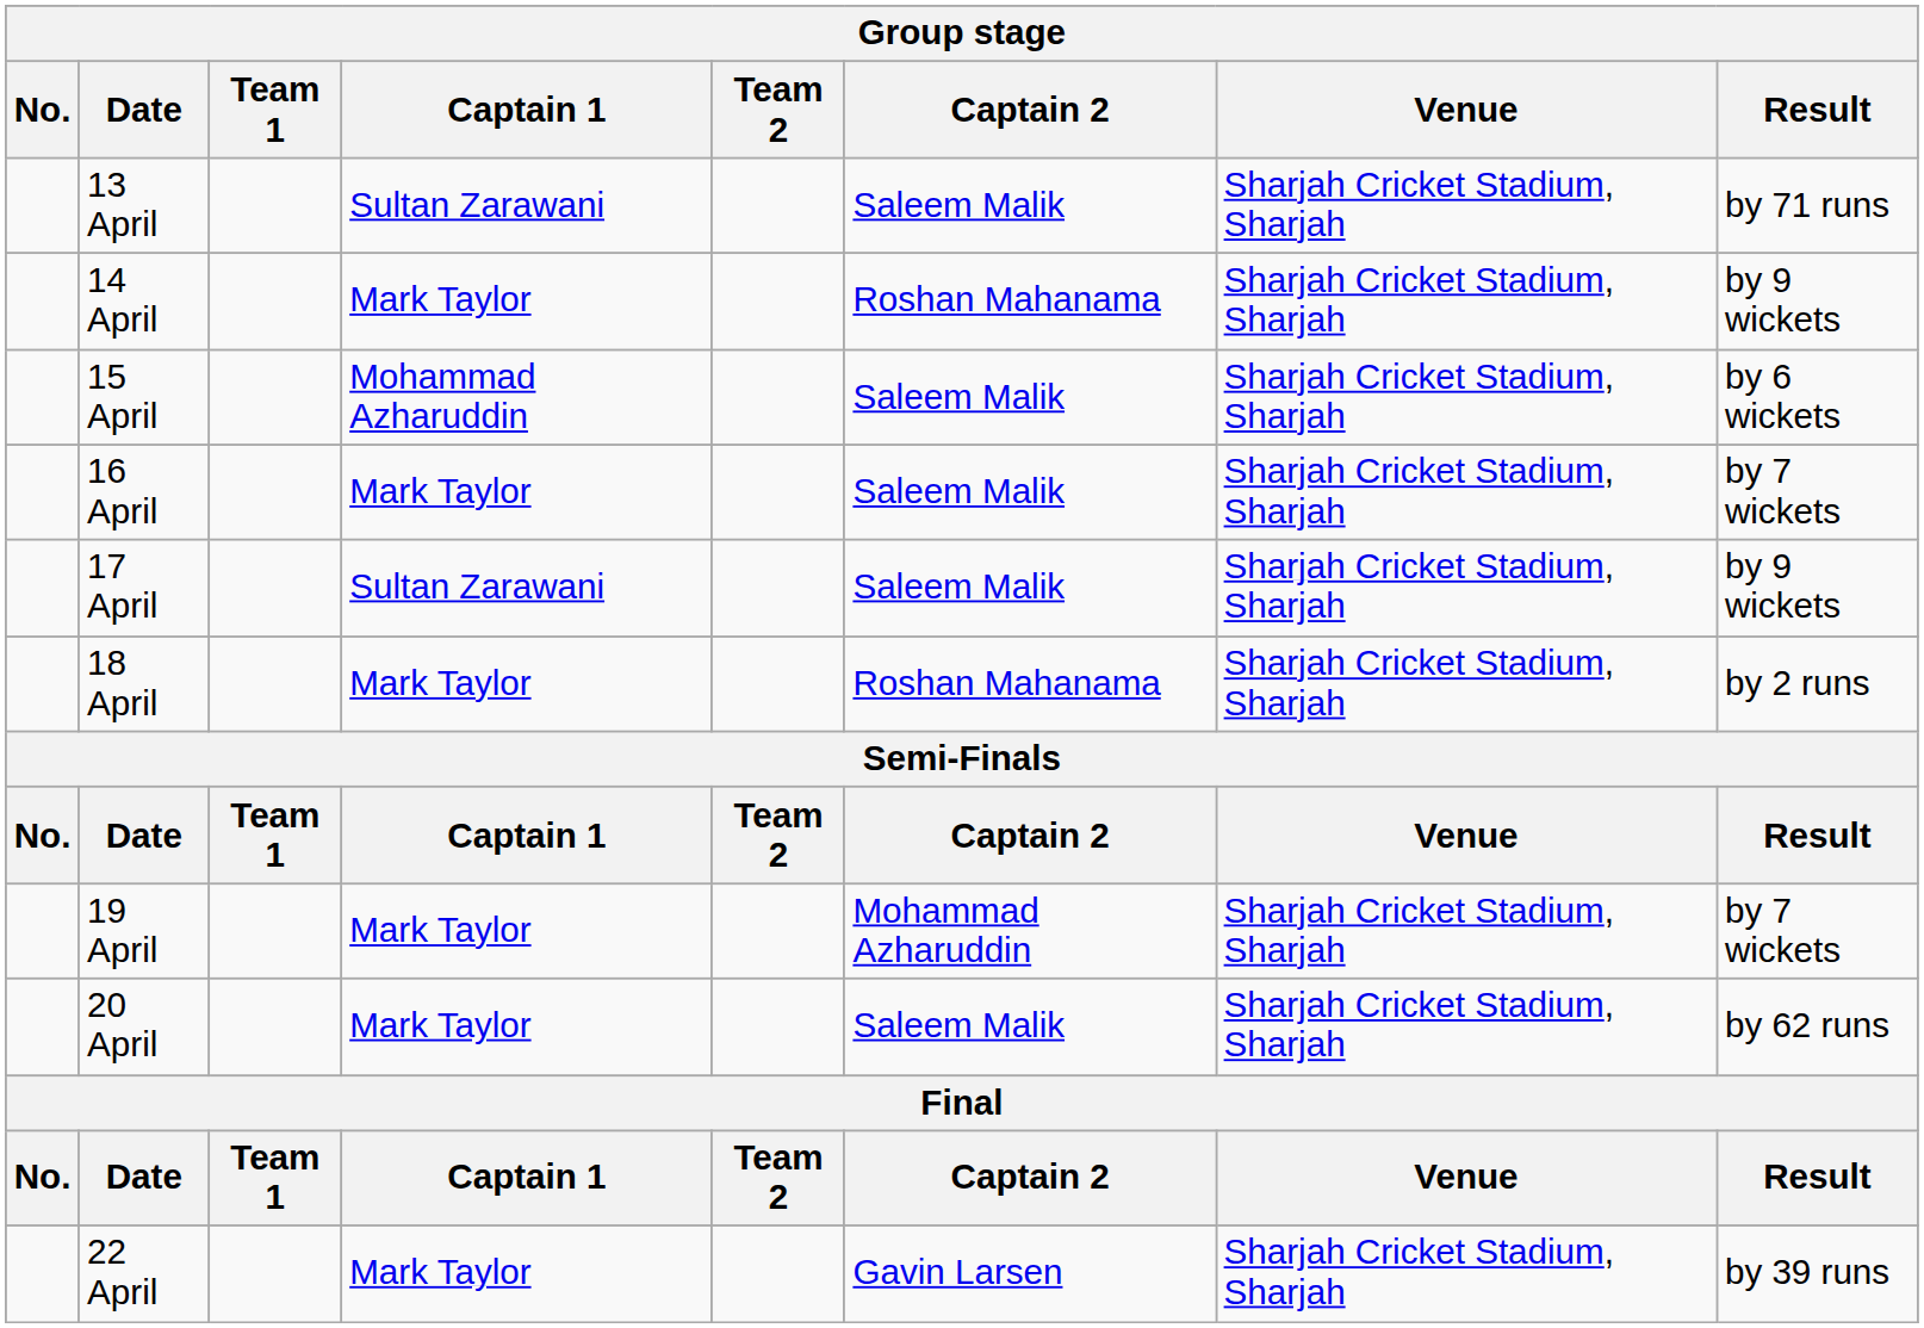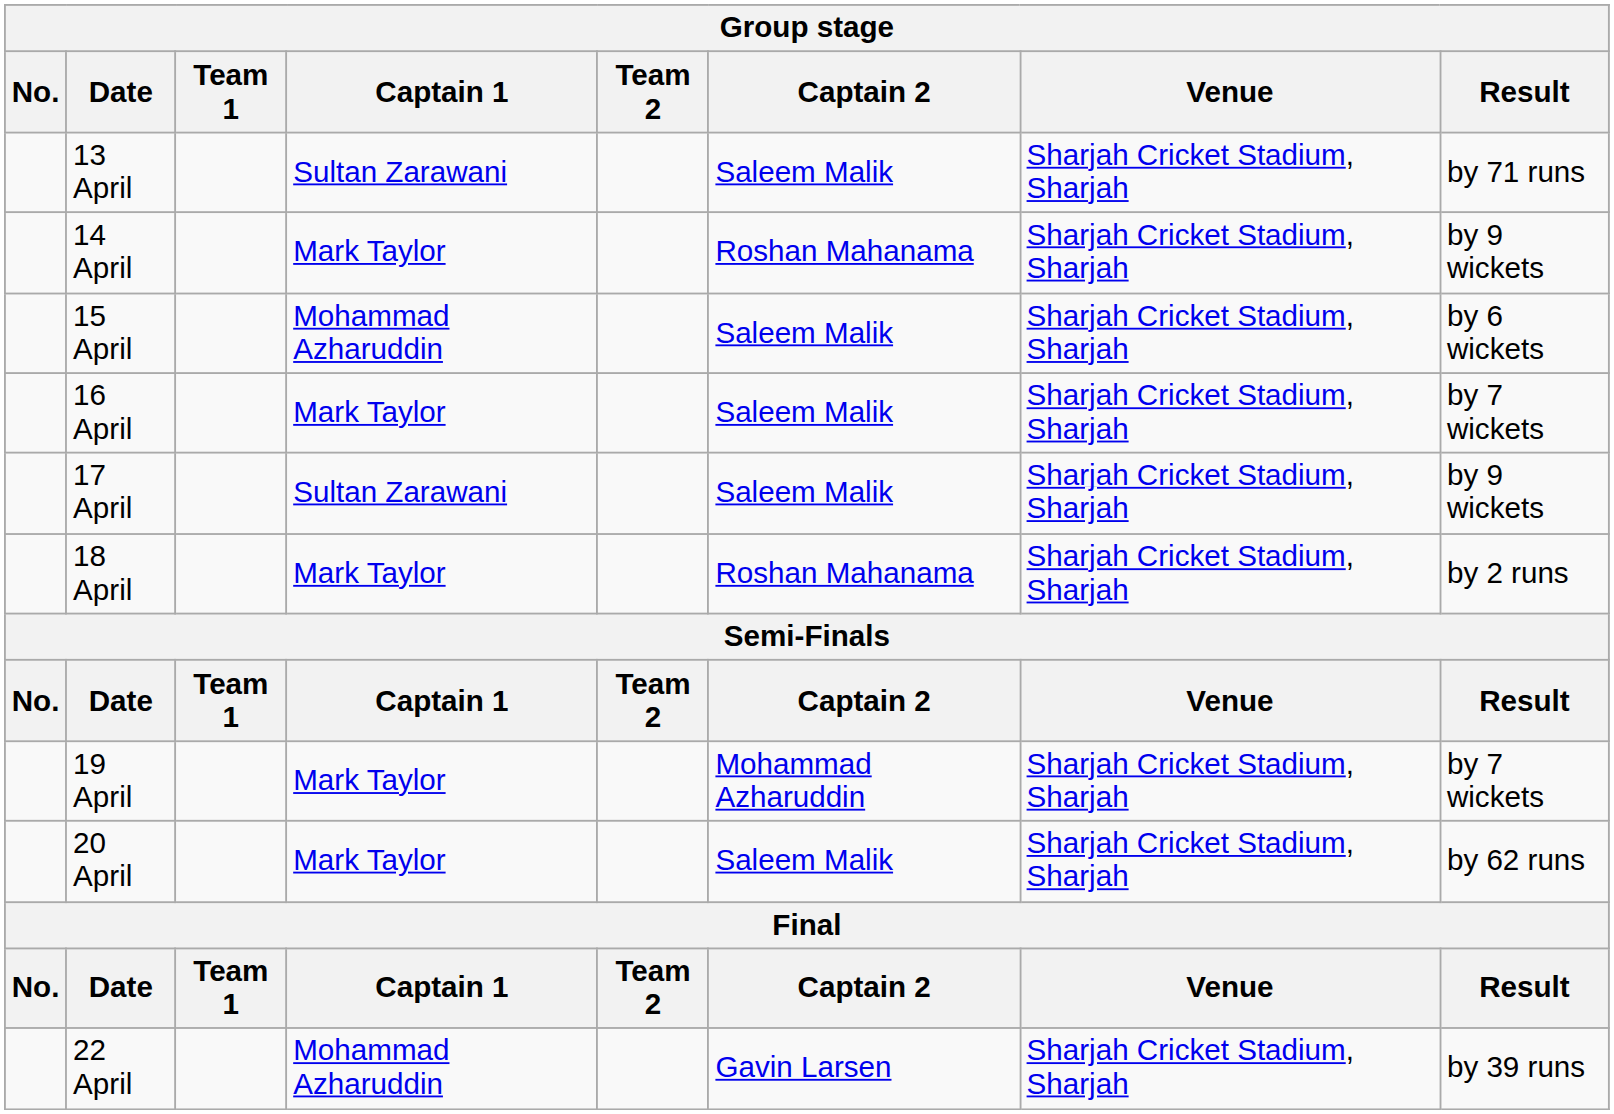22 April | Captain 1: Mark Taylor -> Mohammad Azharuddin
